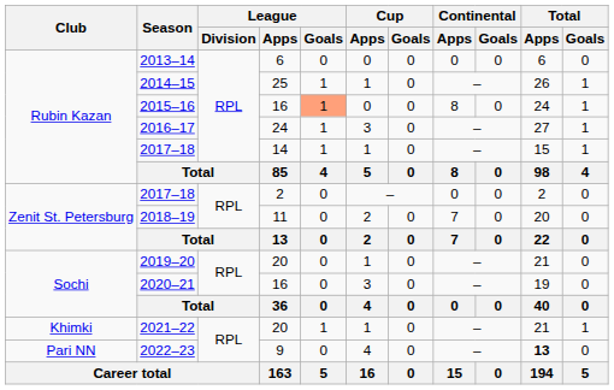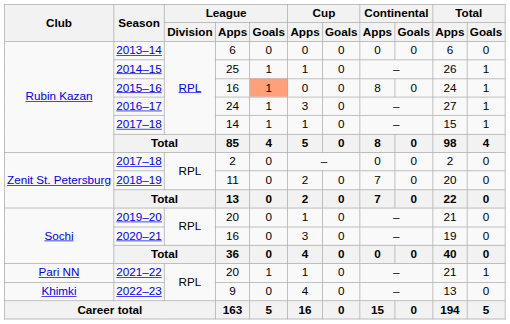2021–22 | Club: Khimki -> Pari NN
2022–23 | Club: Pari NN -> Khimki
2022–23 | Total / Apps: bold -> normal
